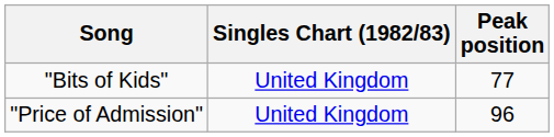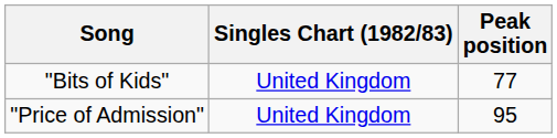"Price of Admission" | Peak position: 96 -> 95
